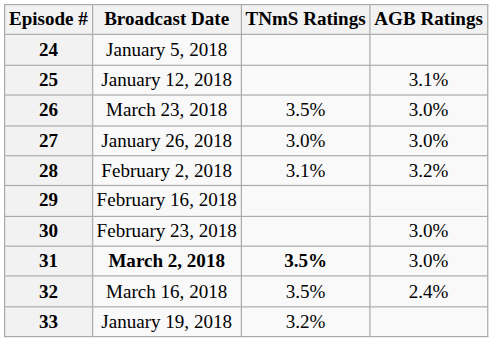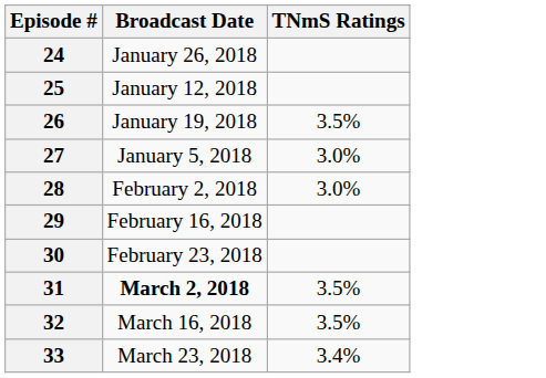- column: AGB Ratings | 3.1% | 3.0% | 3.0% | 3.2% | 3.0% | 3.0% | 2.4%
24 | Broadcast Date: January 5, 2018 -> January 26, 2018
26 | Broadcast Date: March 23, 2018 -> January 19, 2018
27 | Broadcast Date: January 26, 2018 -> January 5, 2018
28 | TNmS Ratings: 3.1% -> 3.0%
31 | TNmS Ratings: bold -> normal
33 | Broadcast Date: January 19, 2018 -> March 23, 2018
33 | TNmS Ratings: 3.2% -> 3.4%
